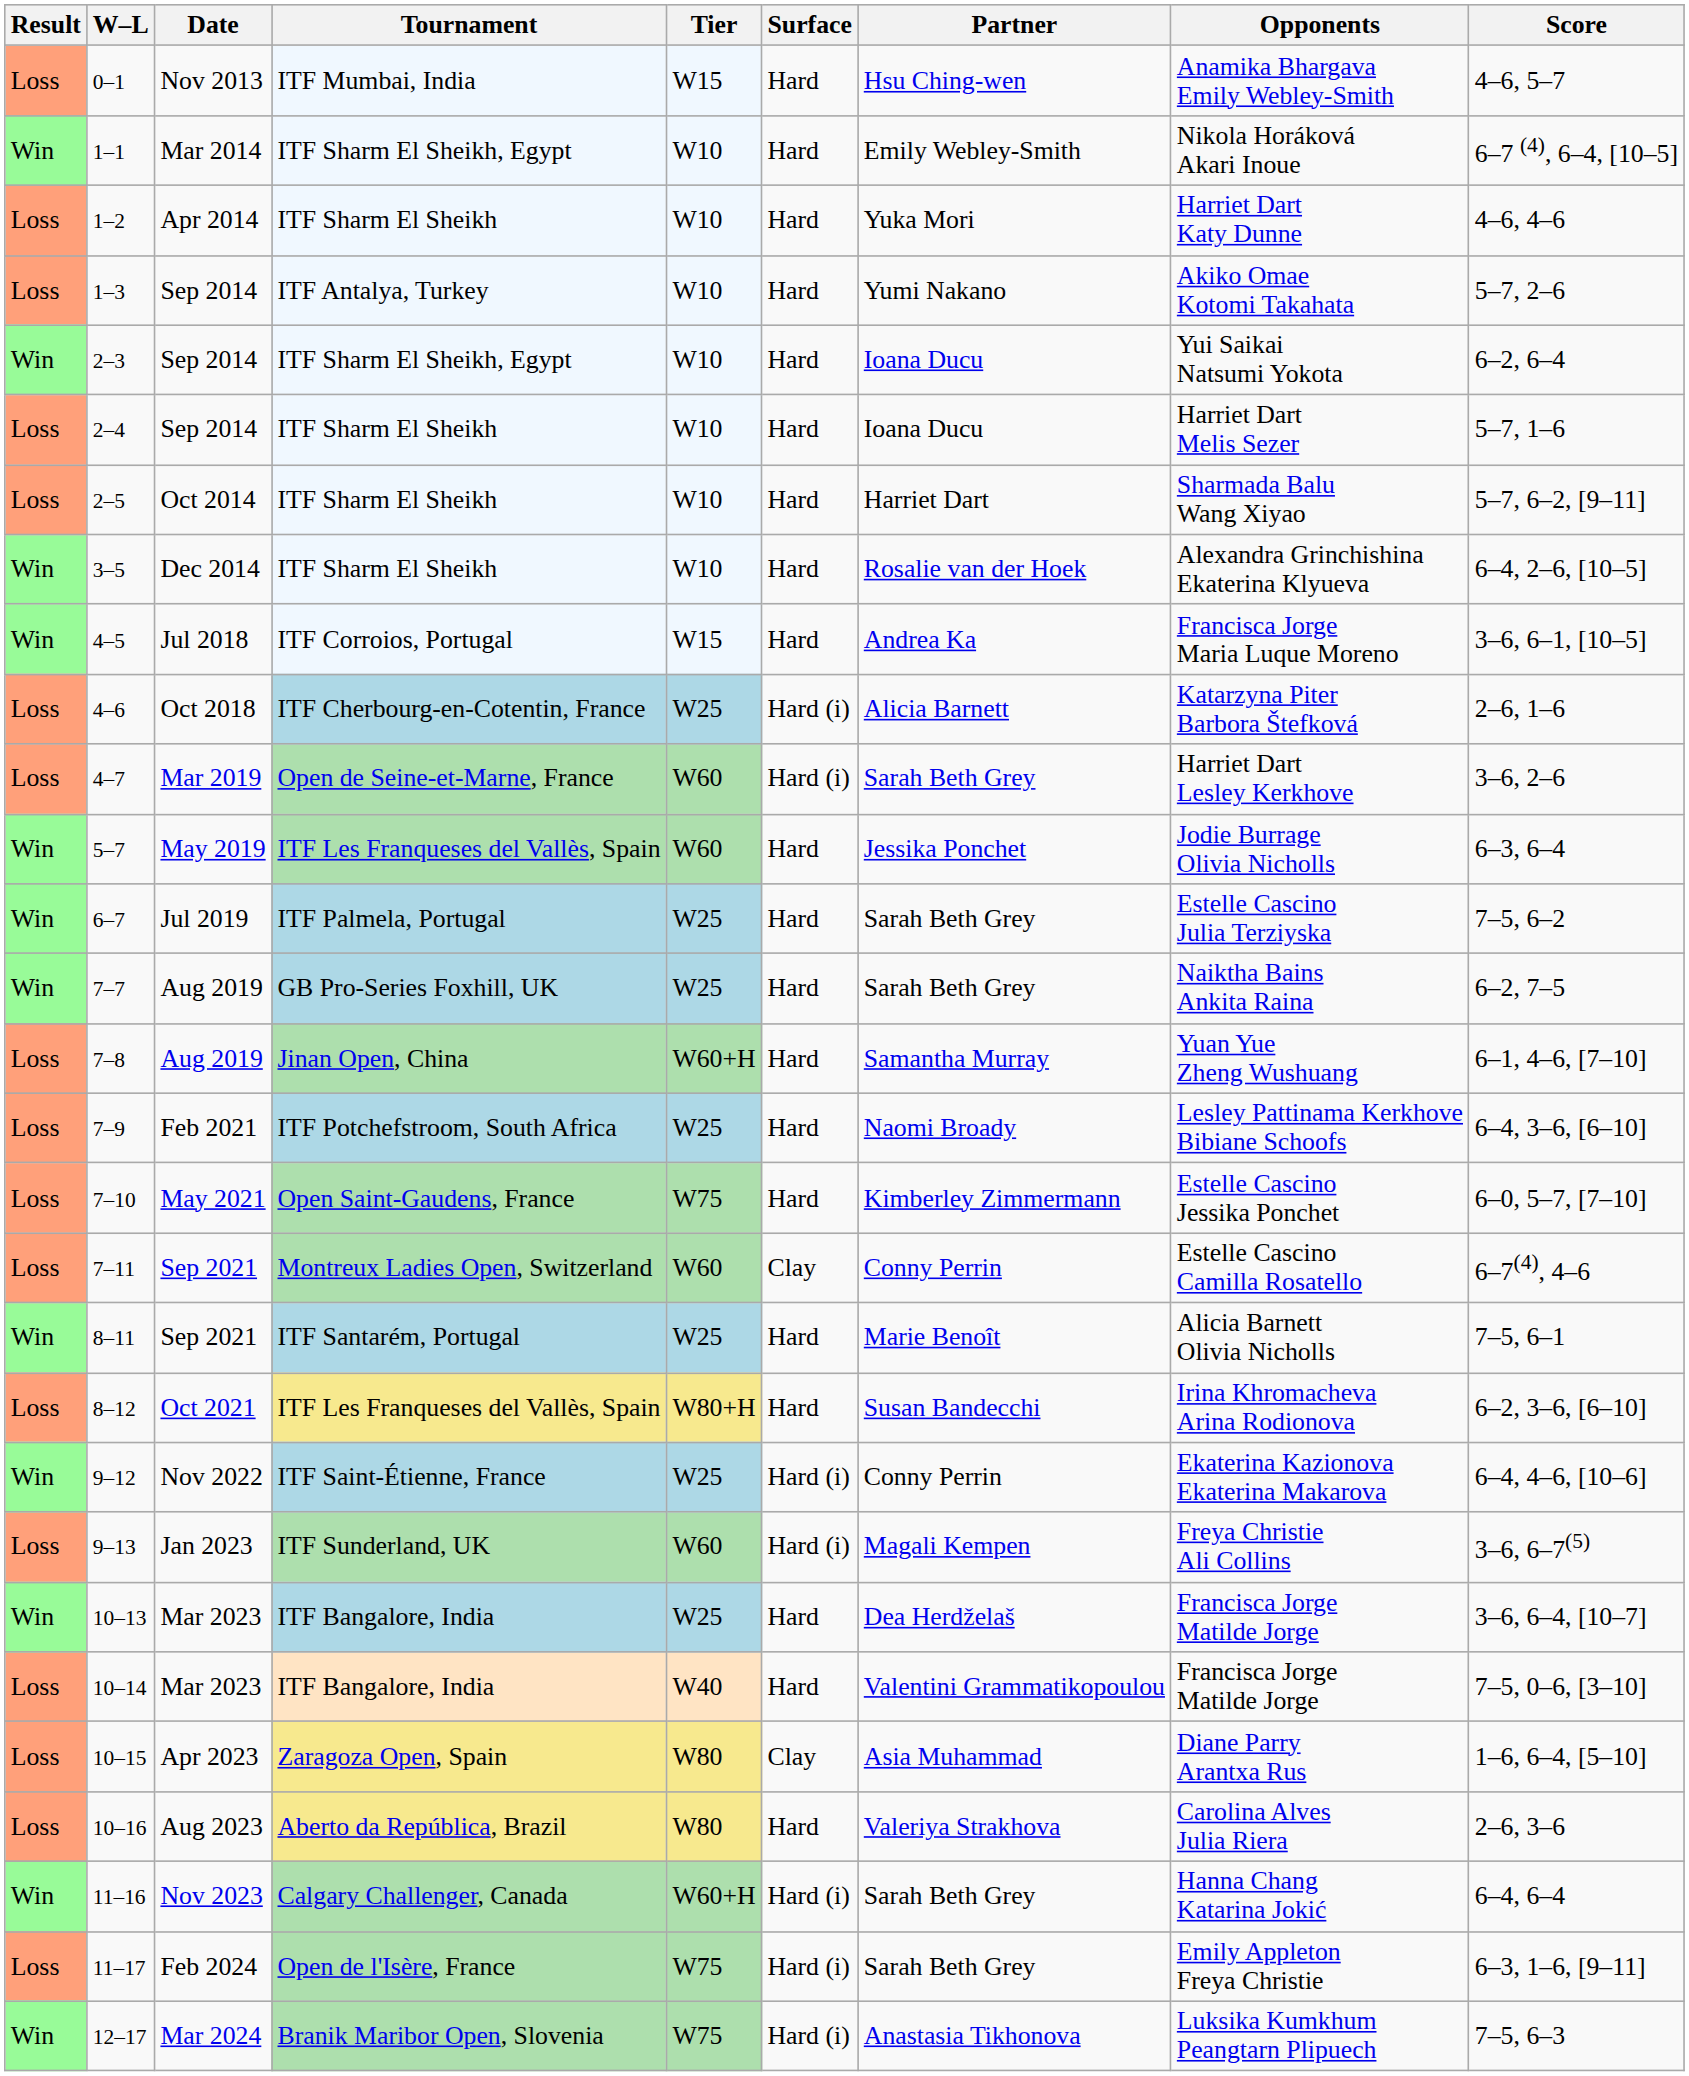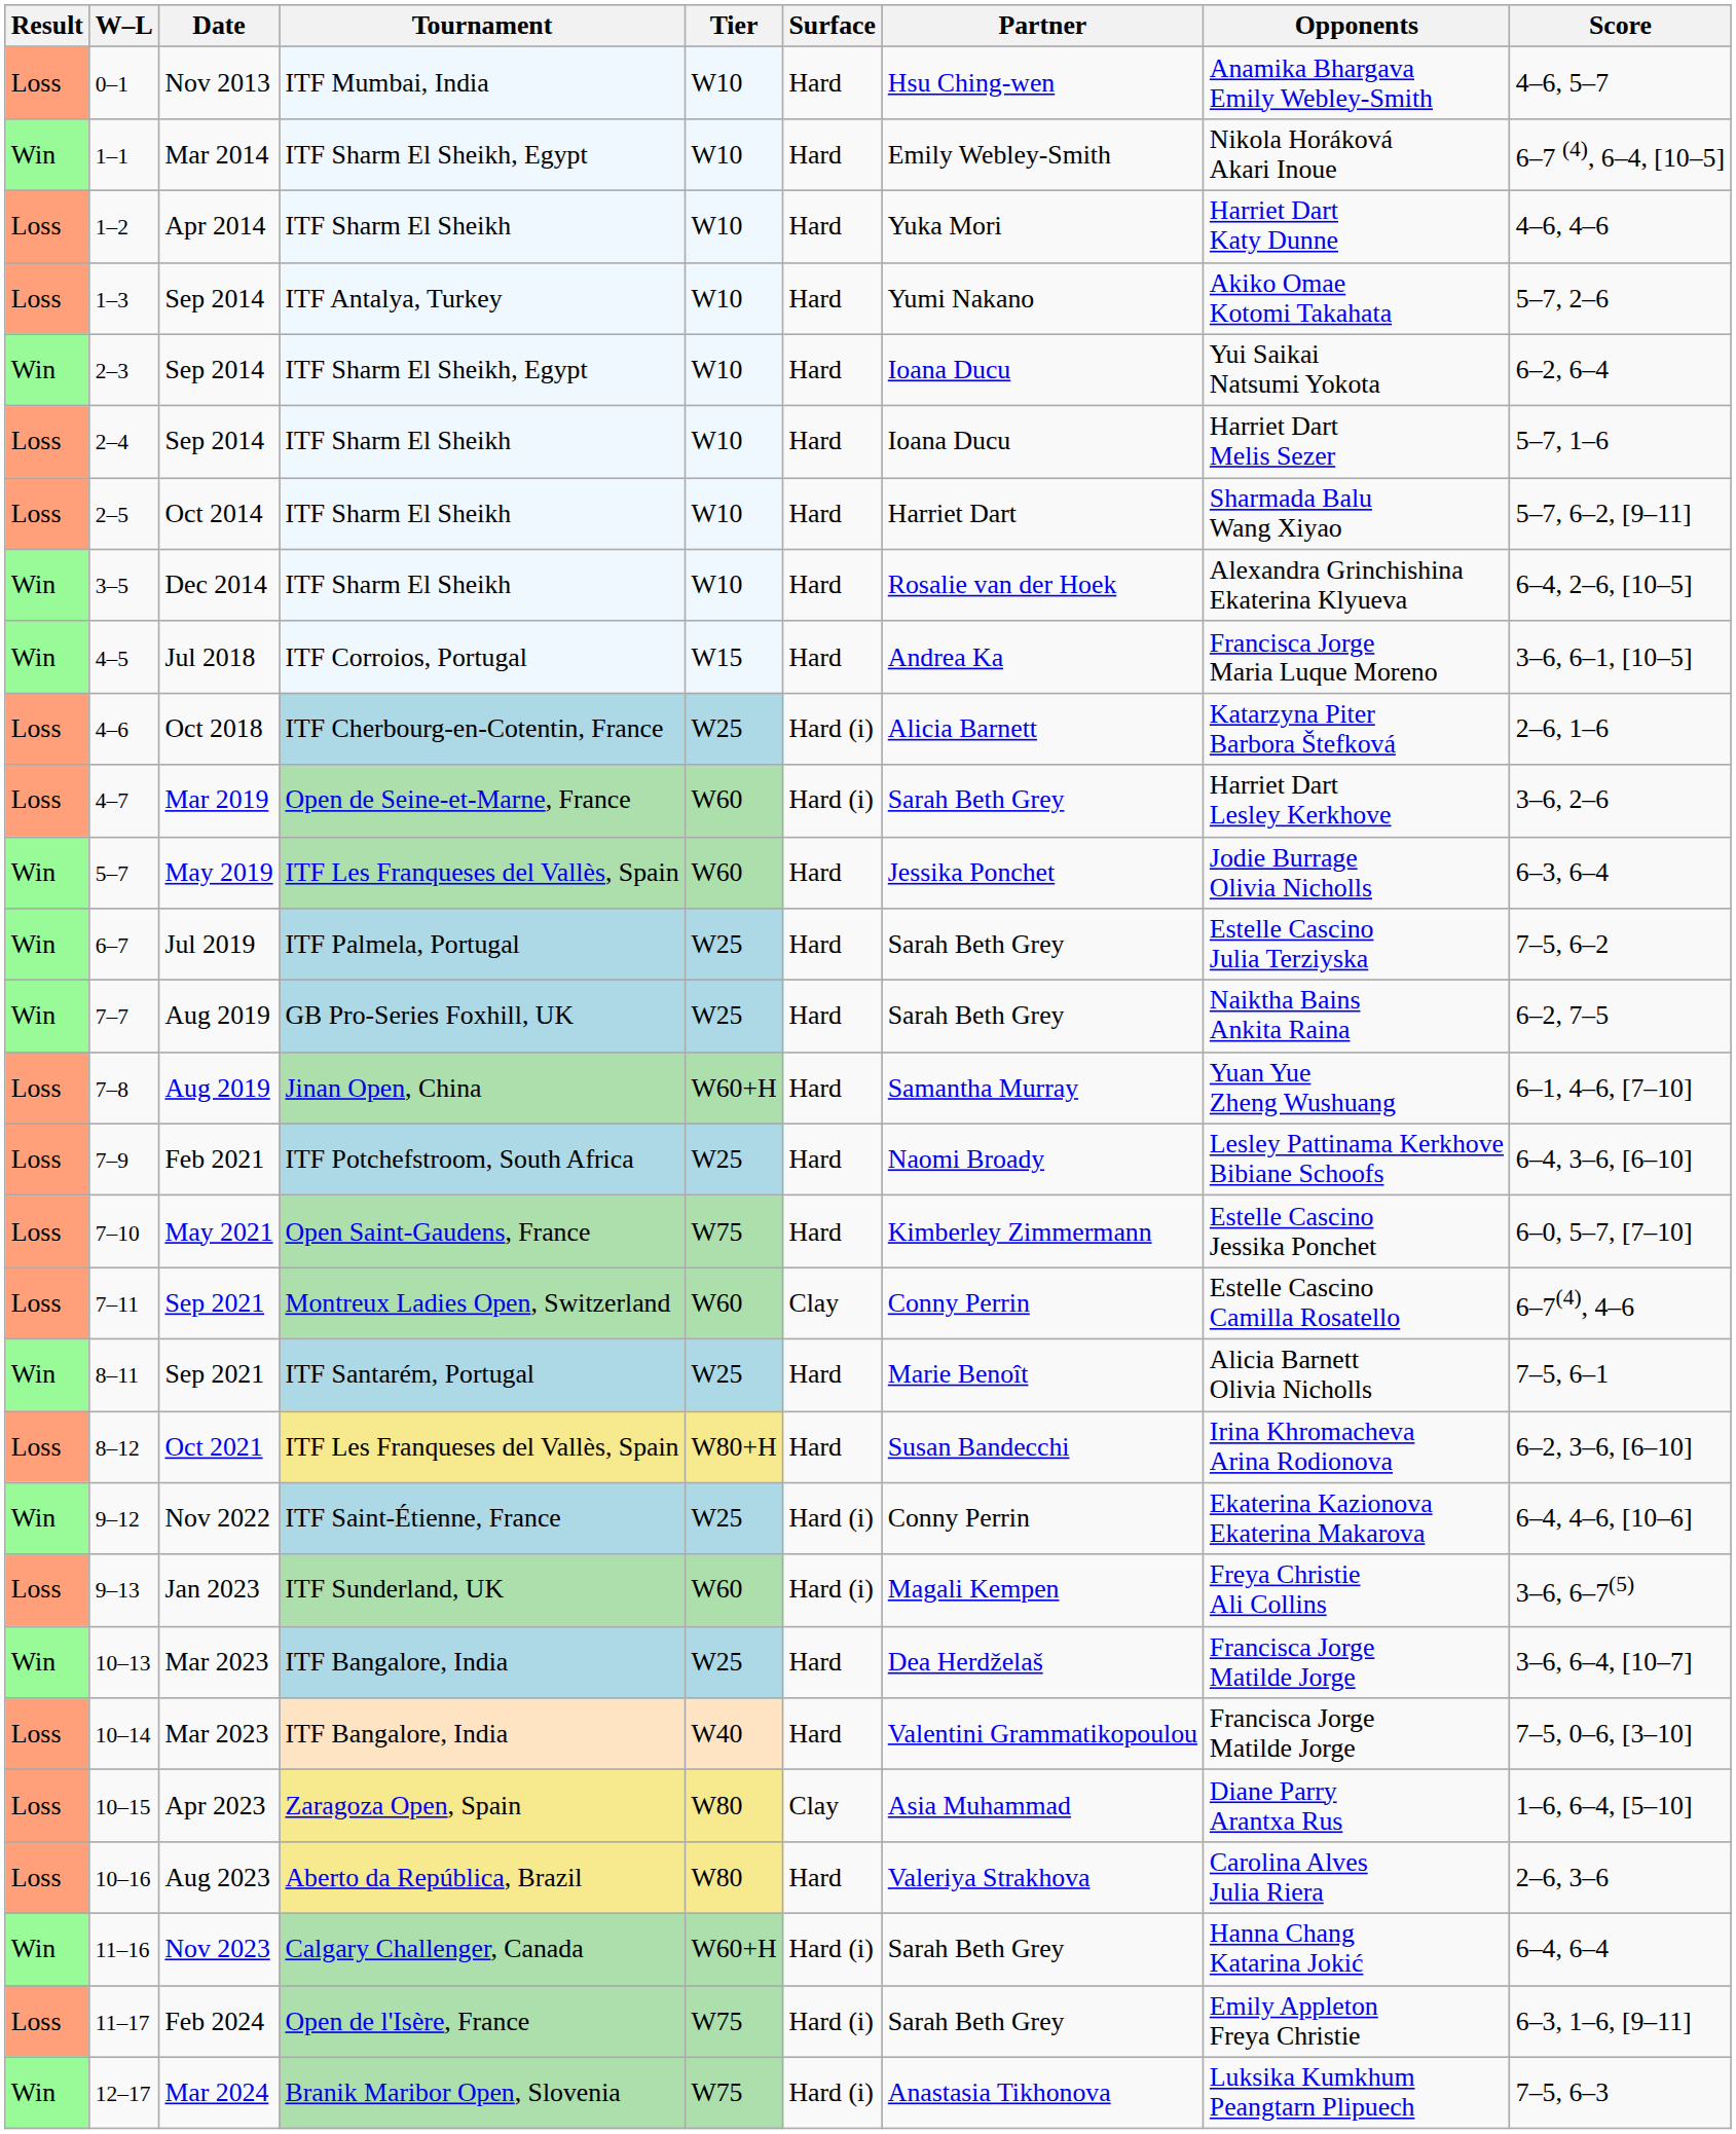0–1 | Tier: W15 -> W10
